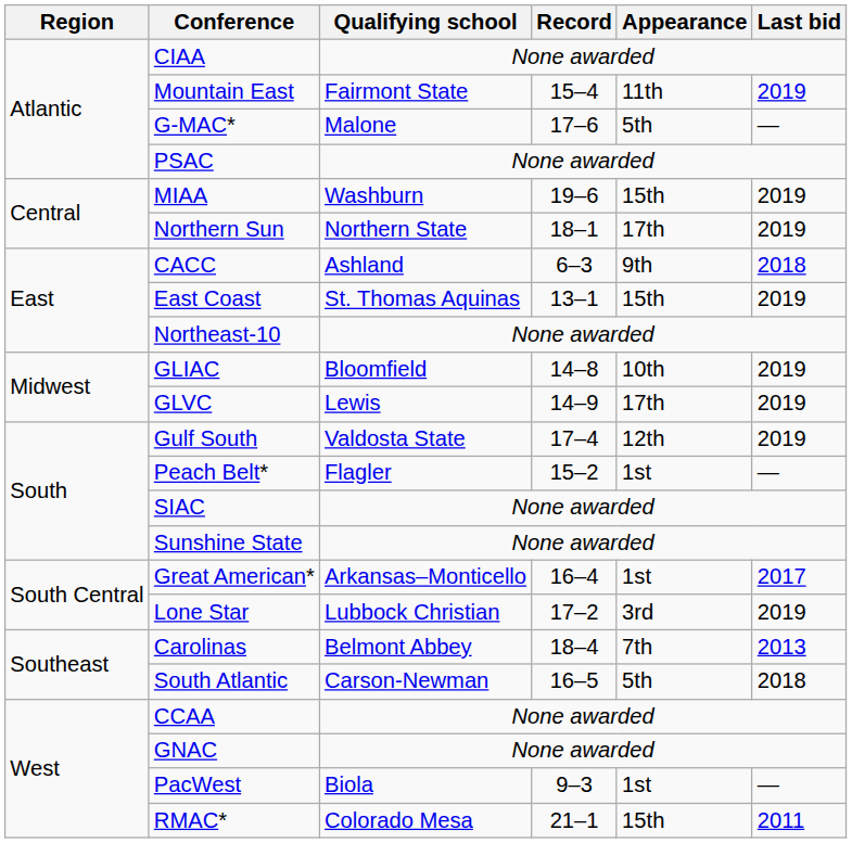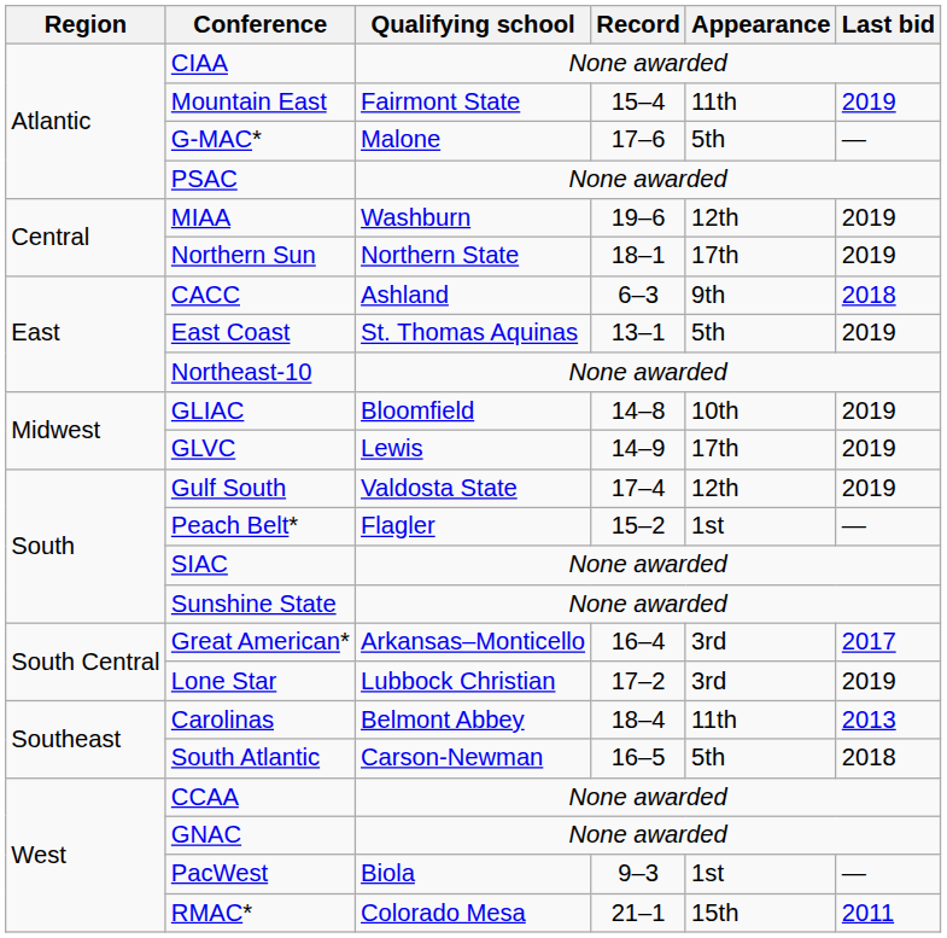MIAA | Appearance: 15th -> 12th
East Coast | Appearance: 15th -> 5th
Great American* | Appearance: 1st -> 3rd
Carolinas | Appearance: 7th -> 11th
